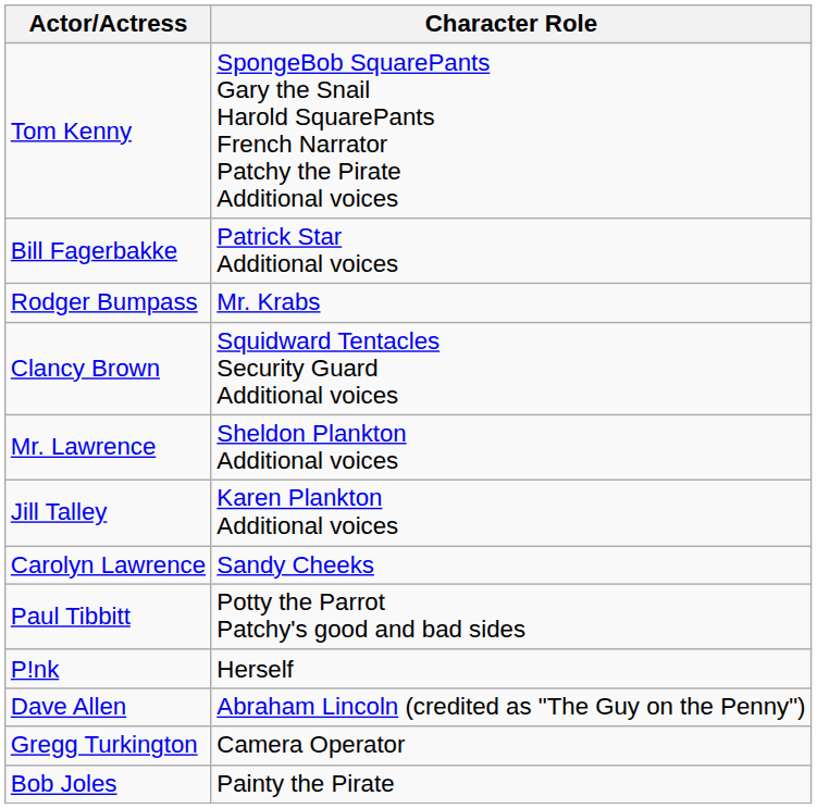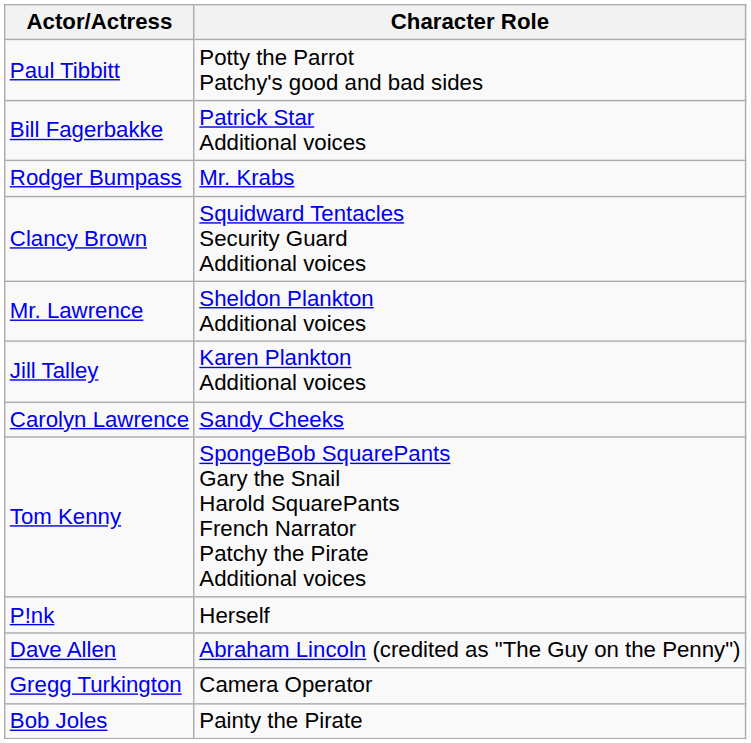rows swapped: Tom Kenny <-> Paul Tibbitt
